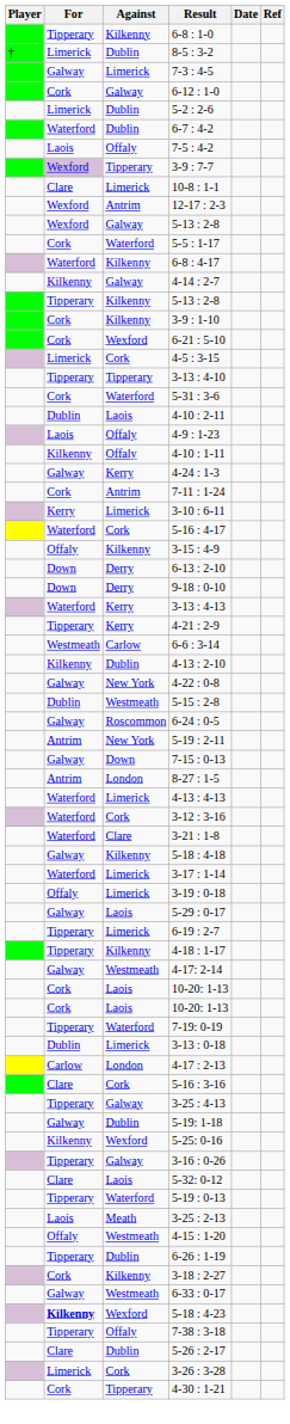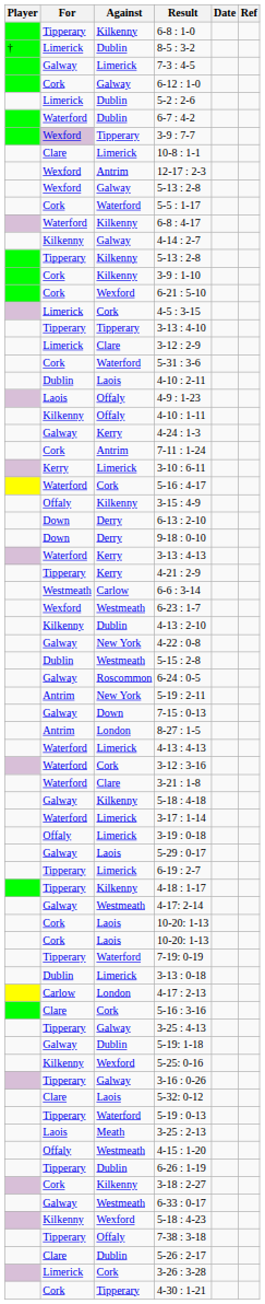- row: Laois | Offaly | 7-5 : 4-2
+ row: Limerick | Clare | 3-12 : 2-9
+ row: Wexford | Westmeath | 6-23 : 1-7
5-18 : 4-23 | For: bold -> normal
